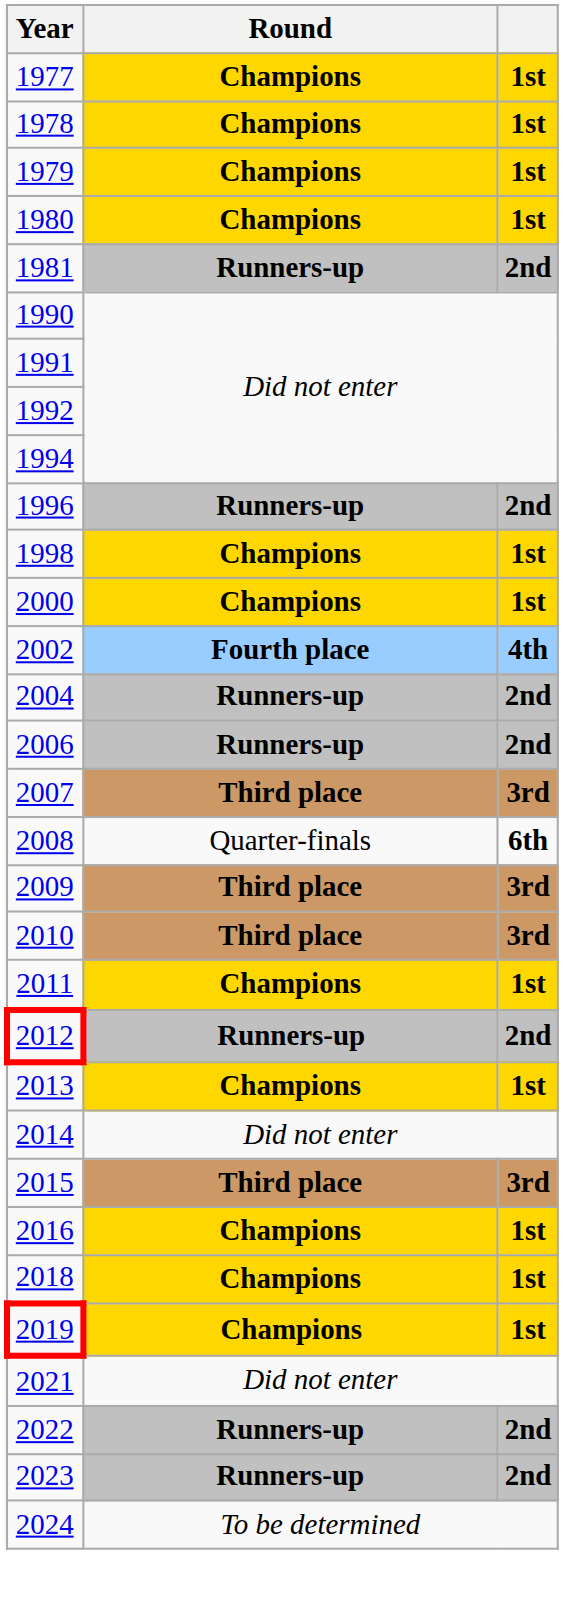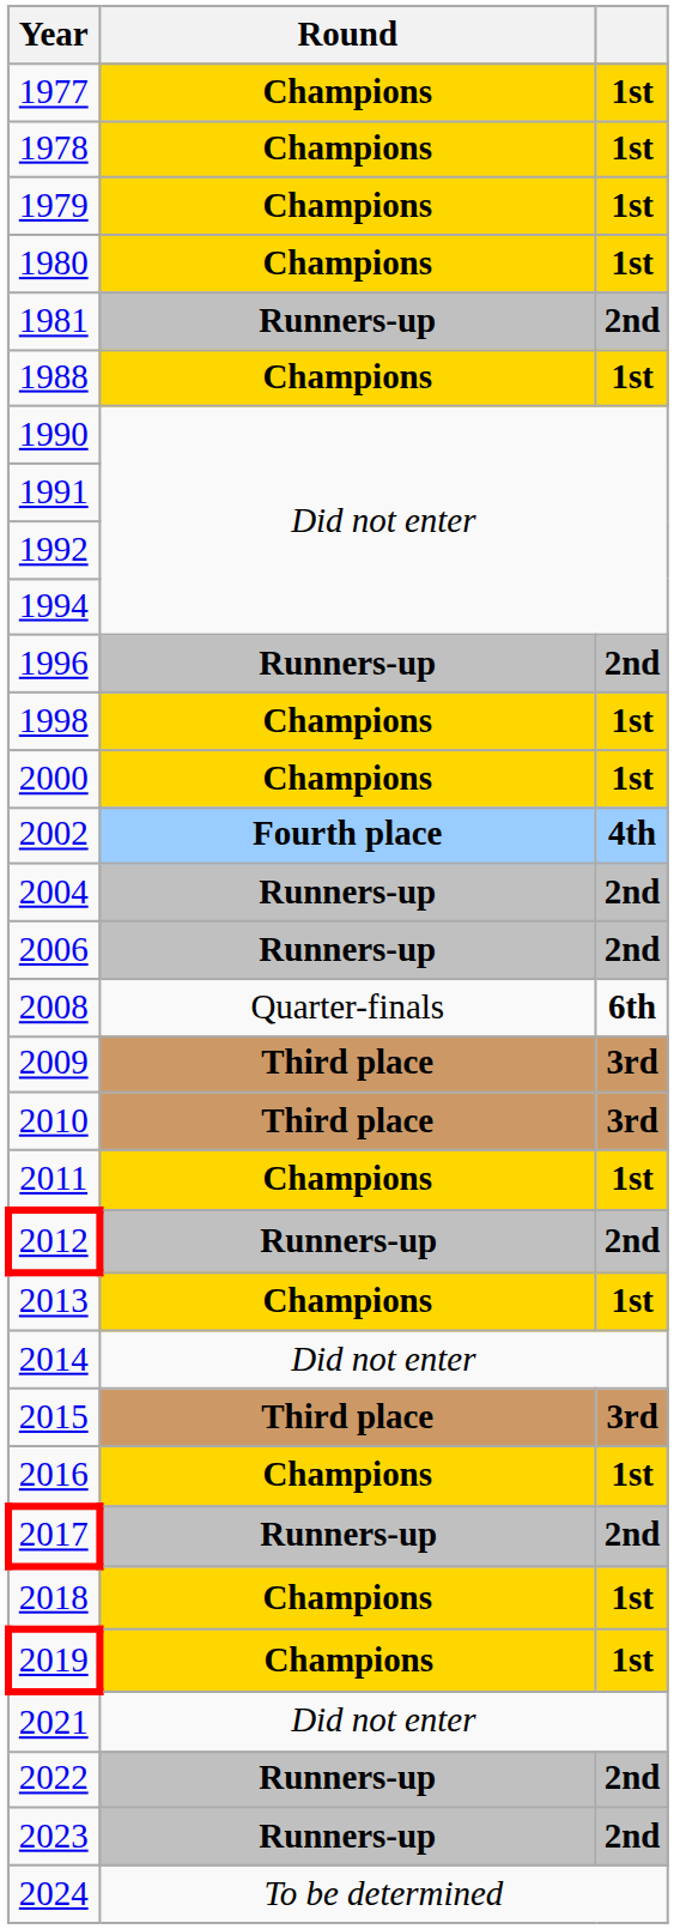+ row: 1988 | Champions | 1st
- row: 2007 | Third place | 3rd
+ row: 2017 | Runners-up | 2nd
